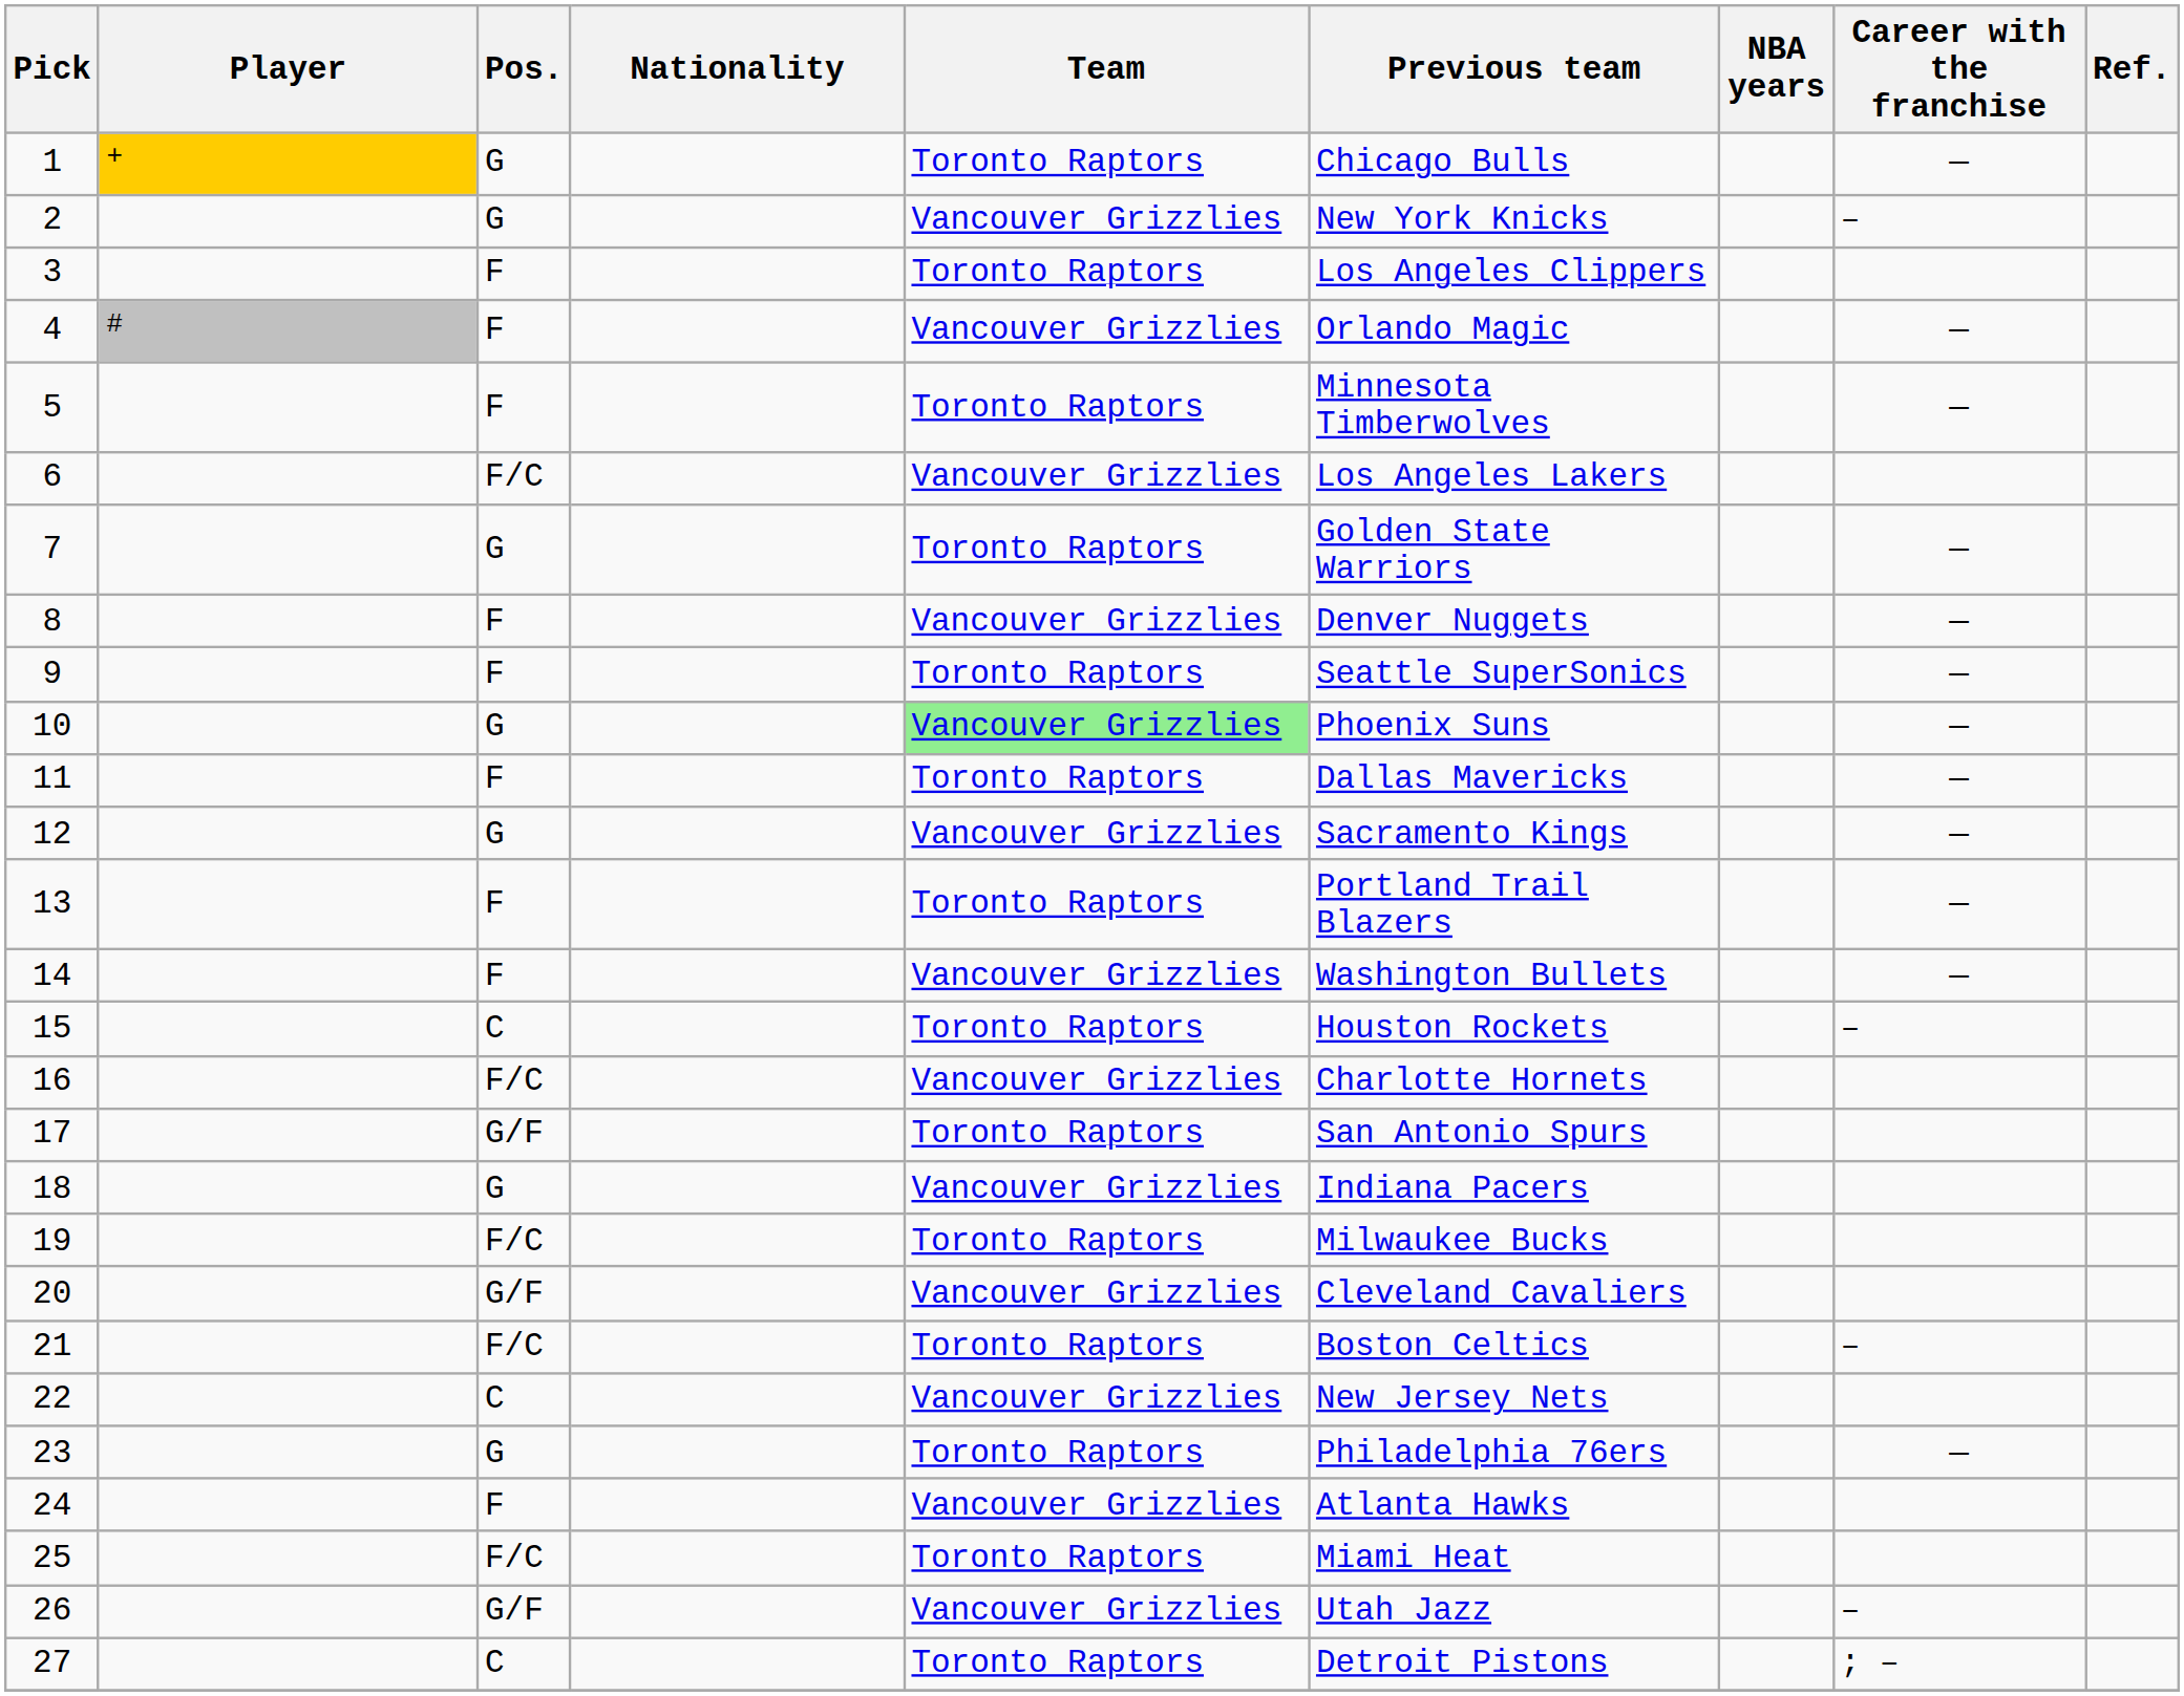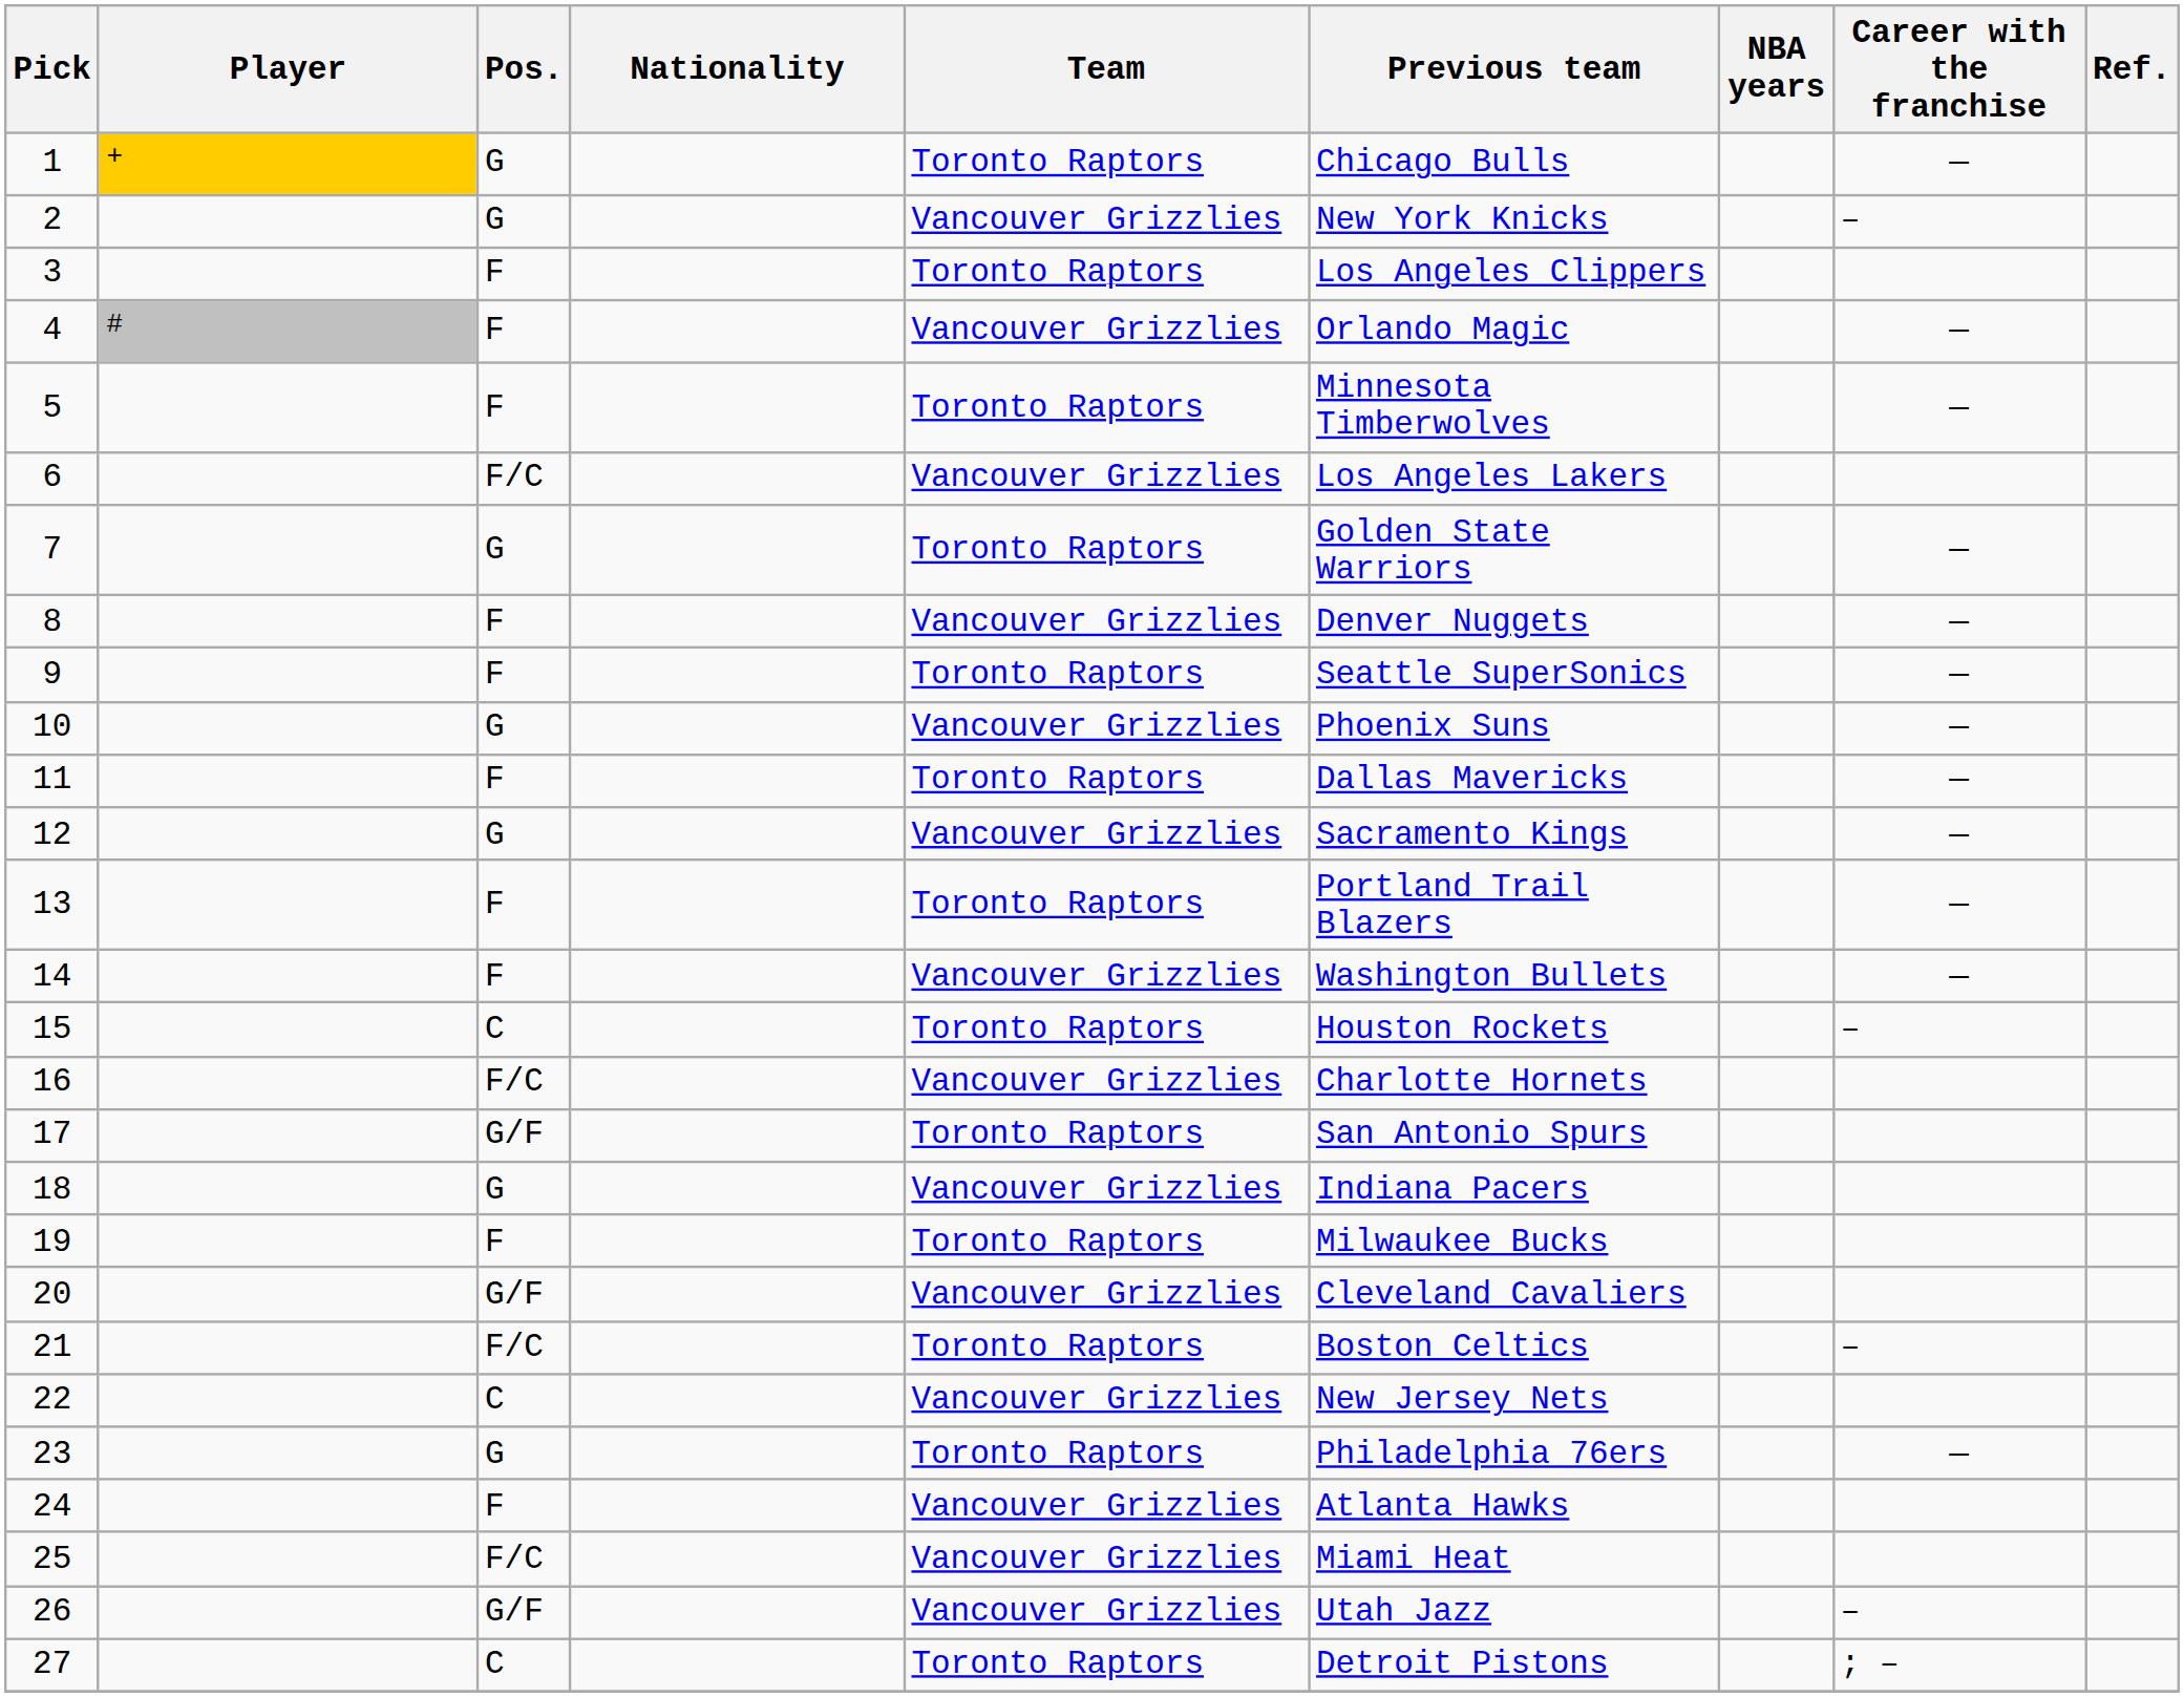10 | Team: lightgreen background -> no background
19 | Pos.: F/C -> F
25 | Team: Toronto Raptors -> Vancouver Grizzlies
